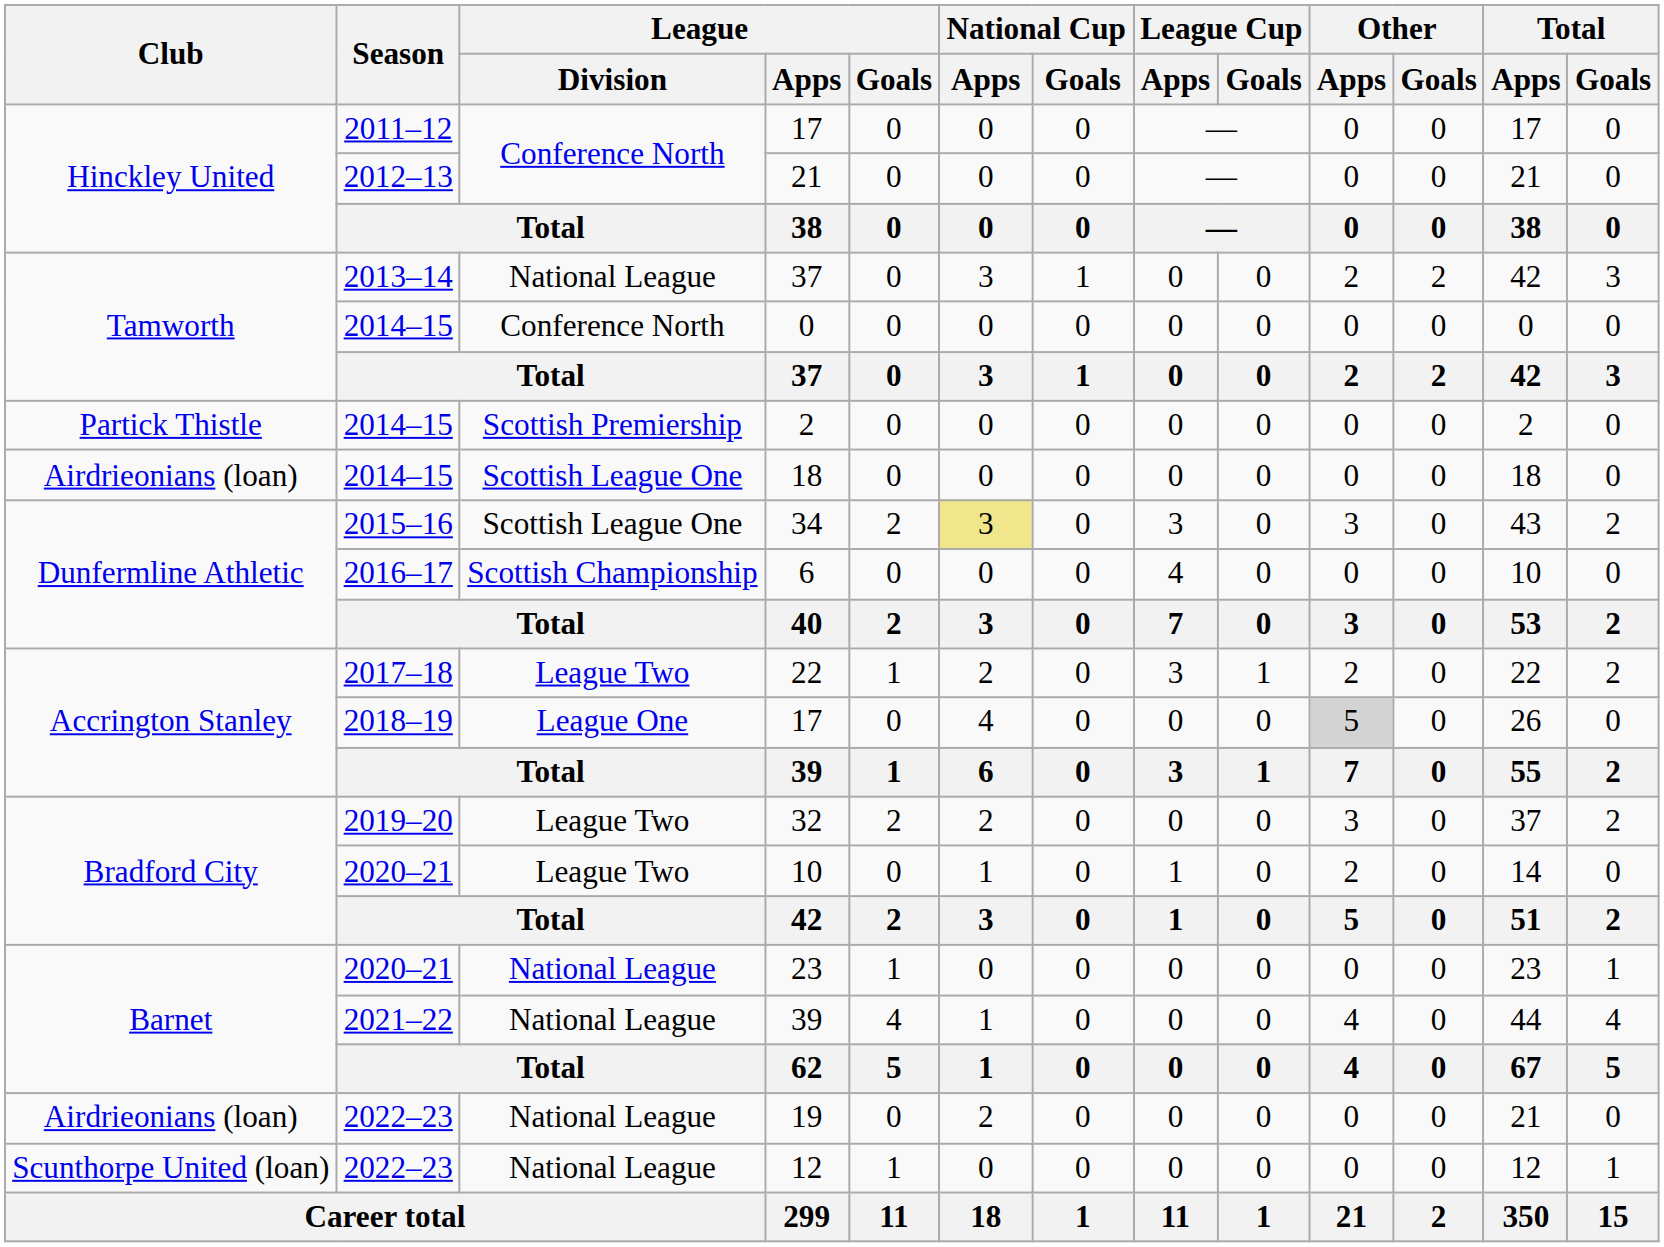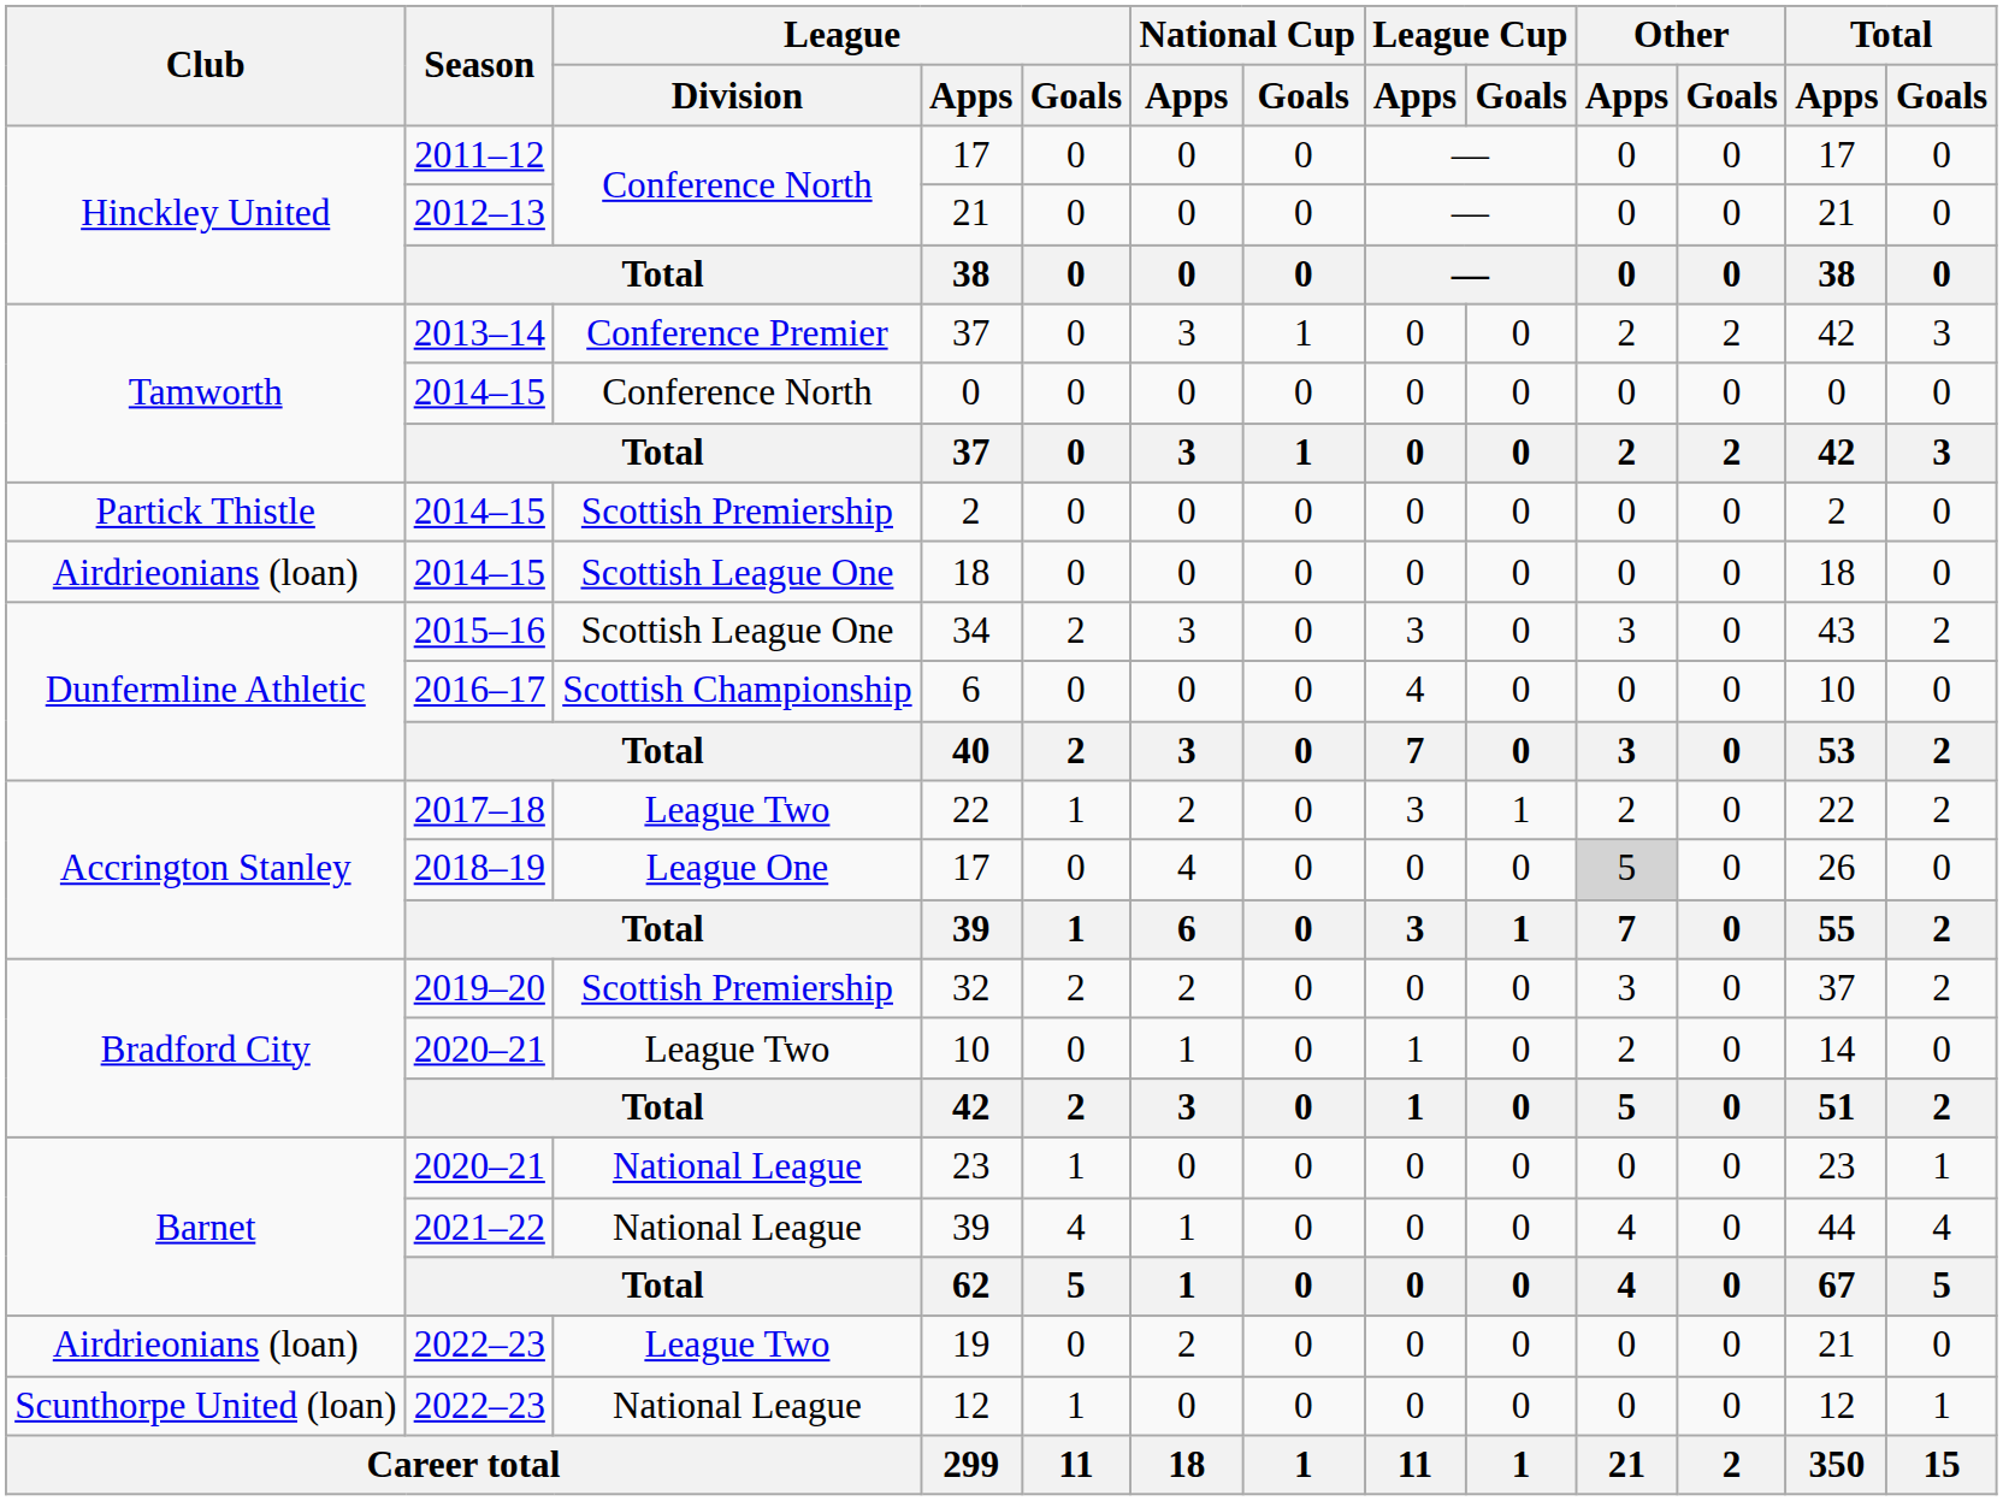2013–14 / 37 | League / Division: National League -> Conference Premier
34 | National Cup / Apps: khaki background -> no background
32 | League / Division: League Two -> Scottish Premiership
19 | League / Division: National League -> League Two
